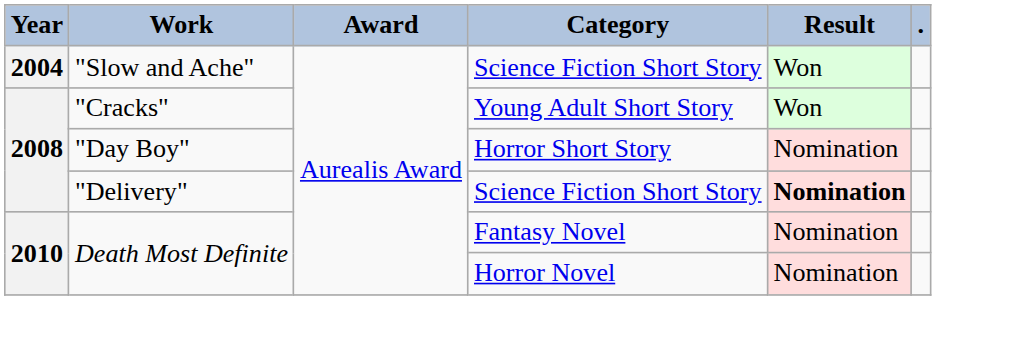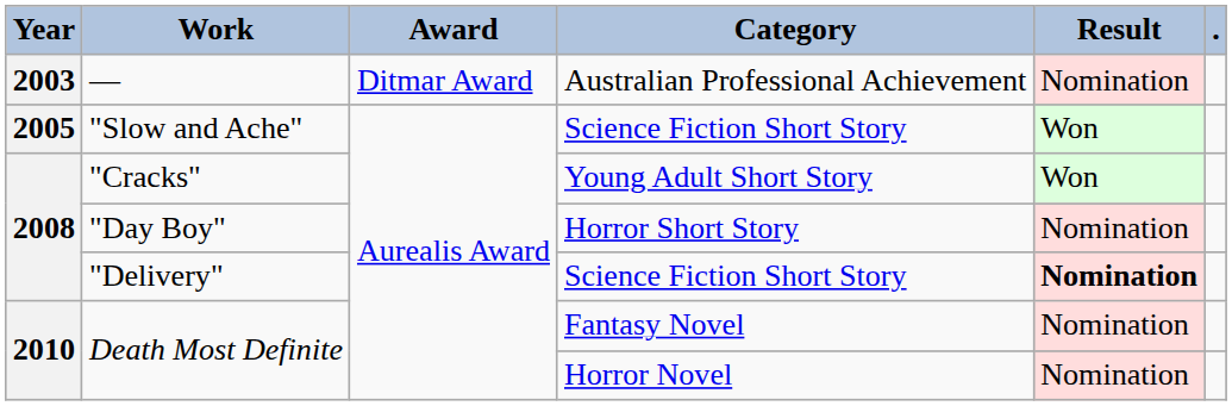+ row: 2003 | — | Ditmar Award | Australian Professional Achievement | Nomination
"Slow and Ache" | Year: 2004 -> 2005
